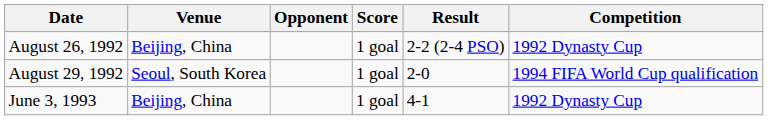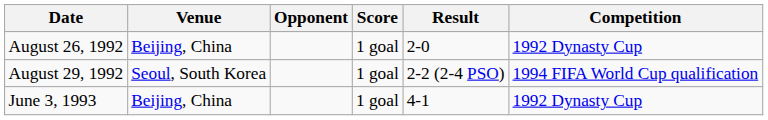August 26, 1992 | Result: 2-2 (2-4 PSO) -> 2-0
August 29, 1992 | Result: 2-0 -> 2-2 (2-4 PSO)
